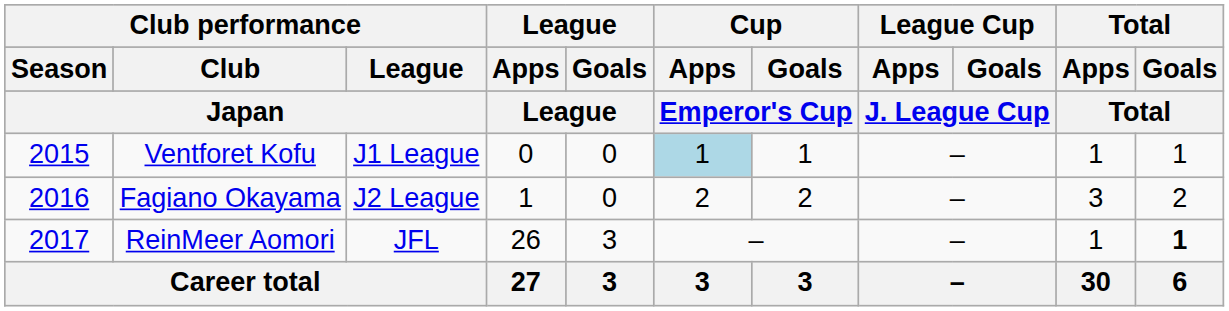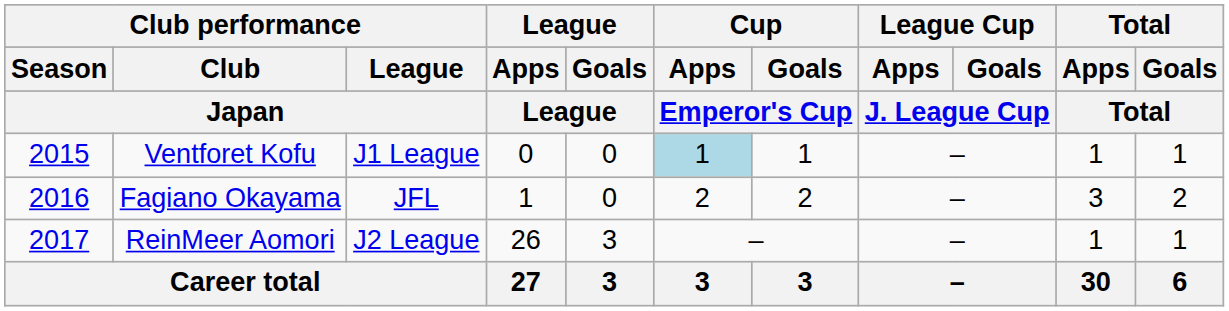Fagiano Okayama | Club performance / League / Japan: J2 League -> JFL
ReinMeer Aomori | Club performance / League / Japan: JFL -> J2 League
ReinMeer Aomori | Total / Goals / Total: bold -> normal
